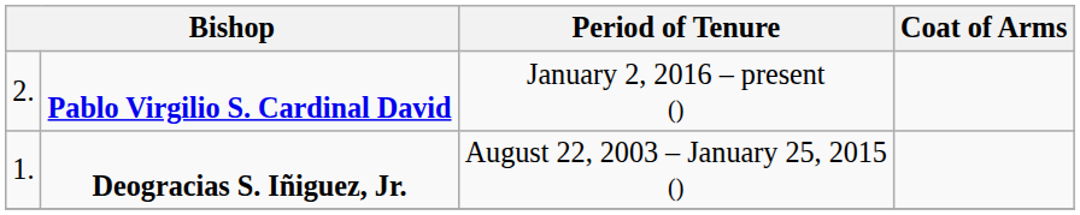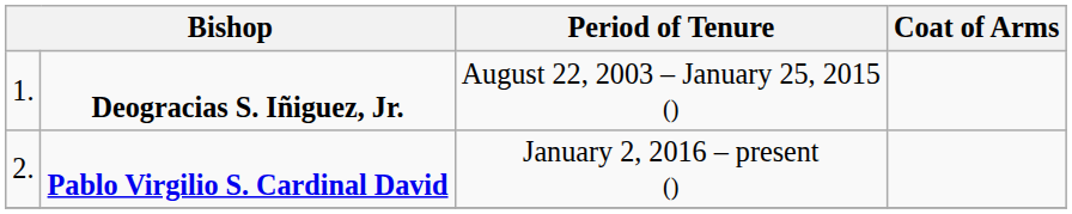rows swapped: Deogracias S. Iñiguez, Jr. <-> Pablo Virgilio S. Cardinal David
